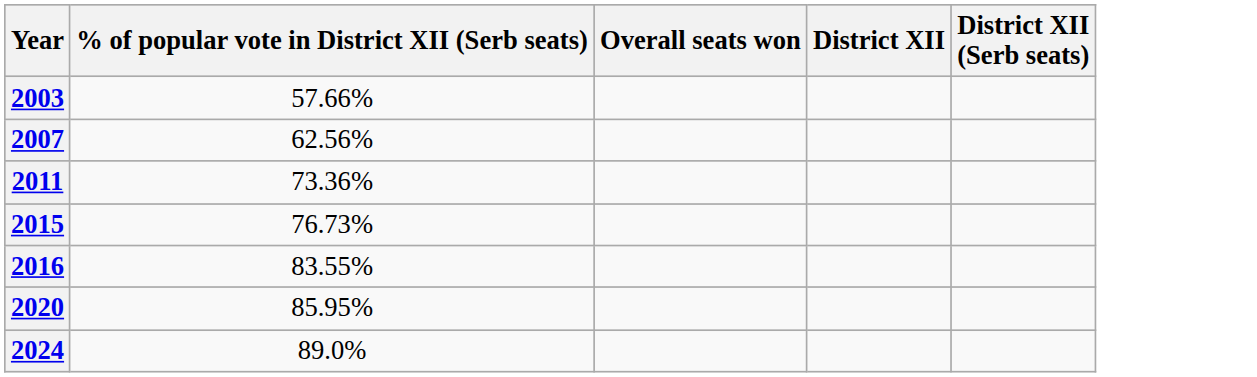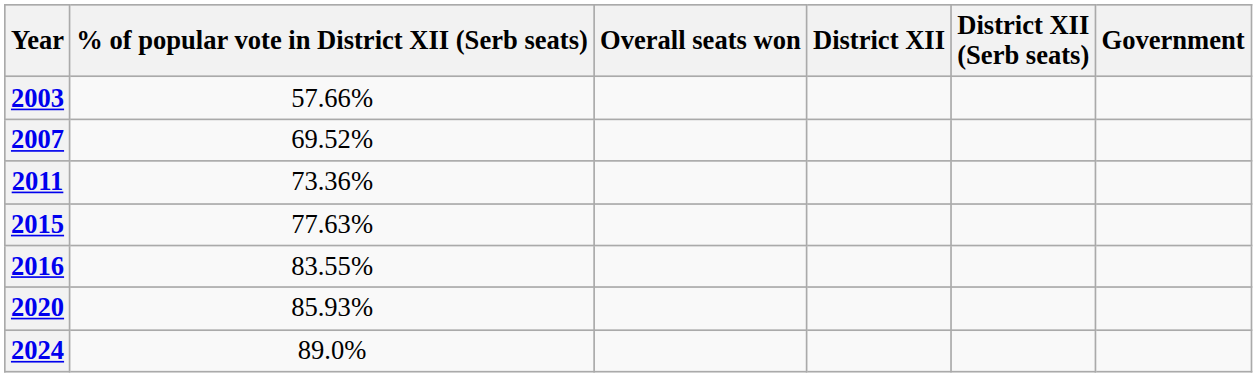+ column: Government
2007 | % of popular vote in District XII (Serb seats): 62.56% -> 69.52%
2015 | % of popular vote in District XII (Serb seats): 76.73% -> 77.63%
2020 | % of popular vote in District XII (Serb seats): 85.95% -> 85.93%
